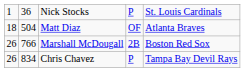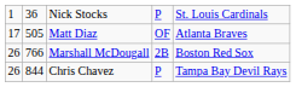Matt Diaz | column 1: 18 -> 17
Matt Diaz | column 2: 504 -> 505
Chris Chavez | column 2: 834 -> 844
